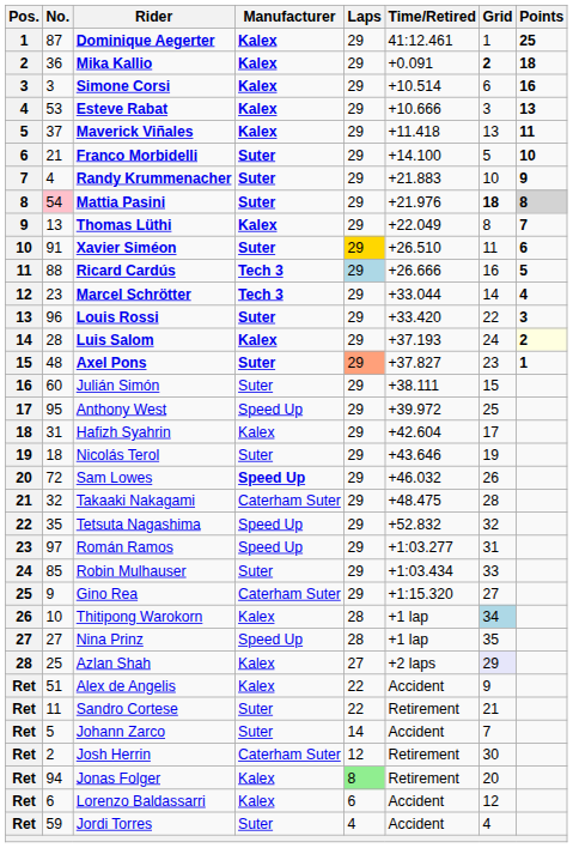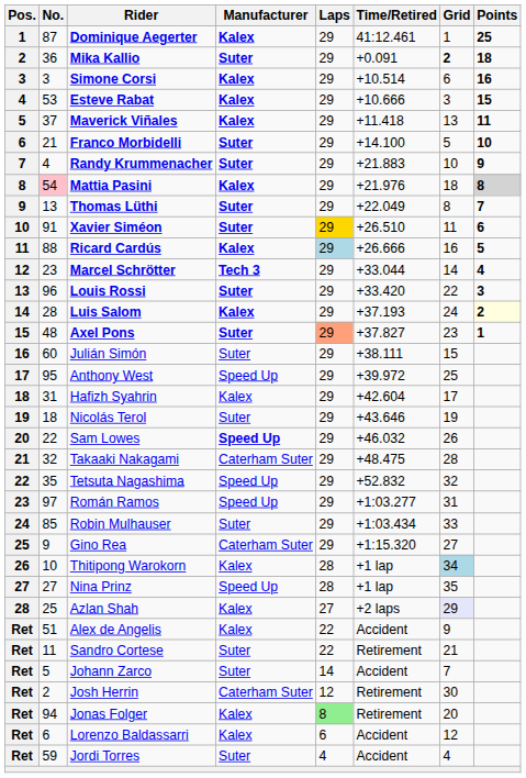Mika Kallio | Manufacturer: Kalex -> Suter
Esteve Rabat | Points: 13 -> 15
Mattia Pasini | Manufacturer: Suter -> Kalex
Mattia Pasini | Grid: bold -> normal
Thomas Lüthi | Manufacturer: Kalex -> Suter
Ricard Cardús | Manufacturer: Tech 3 -> Kalex
Sam Lowes | No.: 72 -> 22
